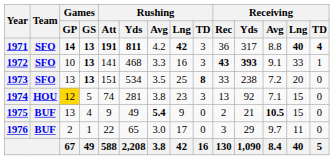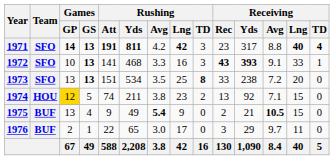1971 | Receiving / Rec: 36 -> 23
1974 | Rushing / Yds: 281 -> 211
1974 | Rushing / TD: 3 -> 2
